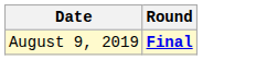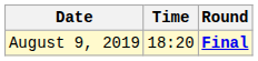+ column: Time | 18:20
